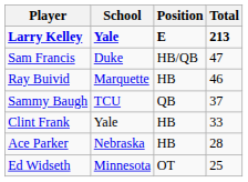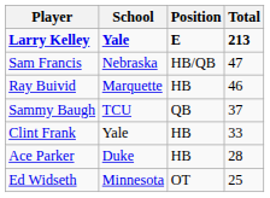Sam Francis | School: Duke -> Nebraska
Ace Parker | School: Nebraska -> Duke
